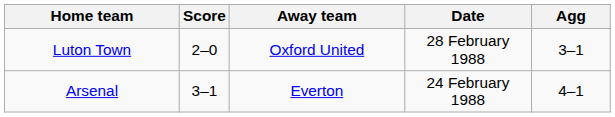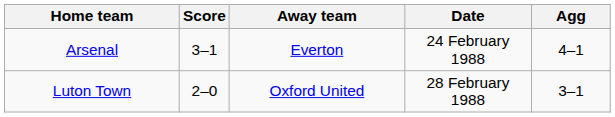rows swapped: Arsenal <-> Luton Town
